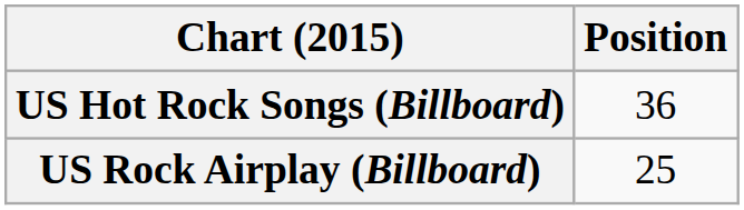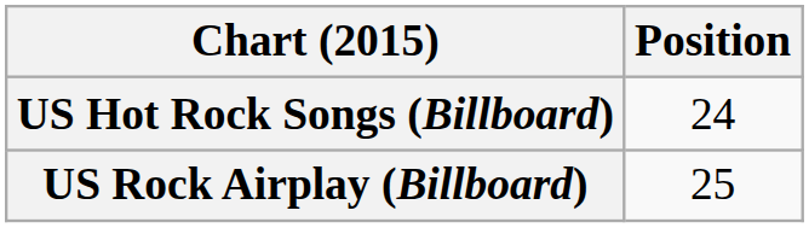US Hot Rock Songs (Billboard) | Position: 36 -> 24
